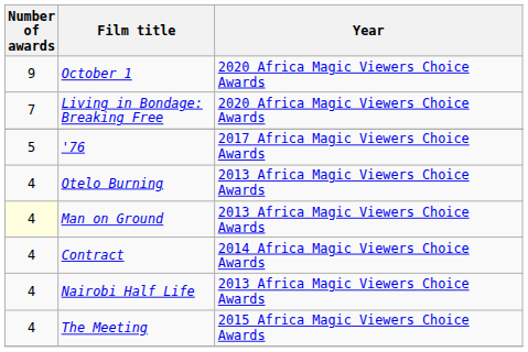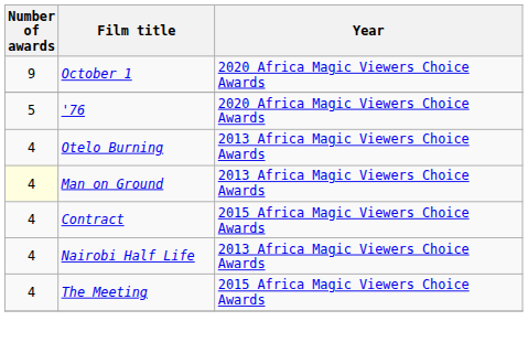- row: 7 | Living in Bondage: Breaking Free | 2020 Africa Magic Viewers Choice Awards
'76 | Year: 2017 Africa Magic Viewers Choice Awards -> 2020 Africa Magic Viewers Choice Awards
Contract | Year: 2014 Africa Magic Viewers Choice Awards -> 2015 Africa Magic Viewers Choice Awards
